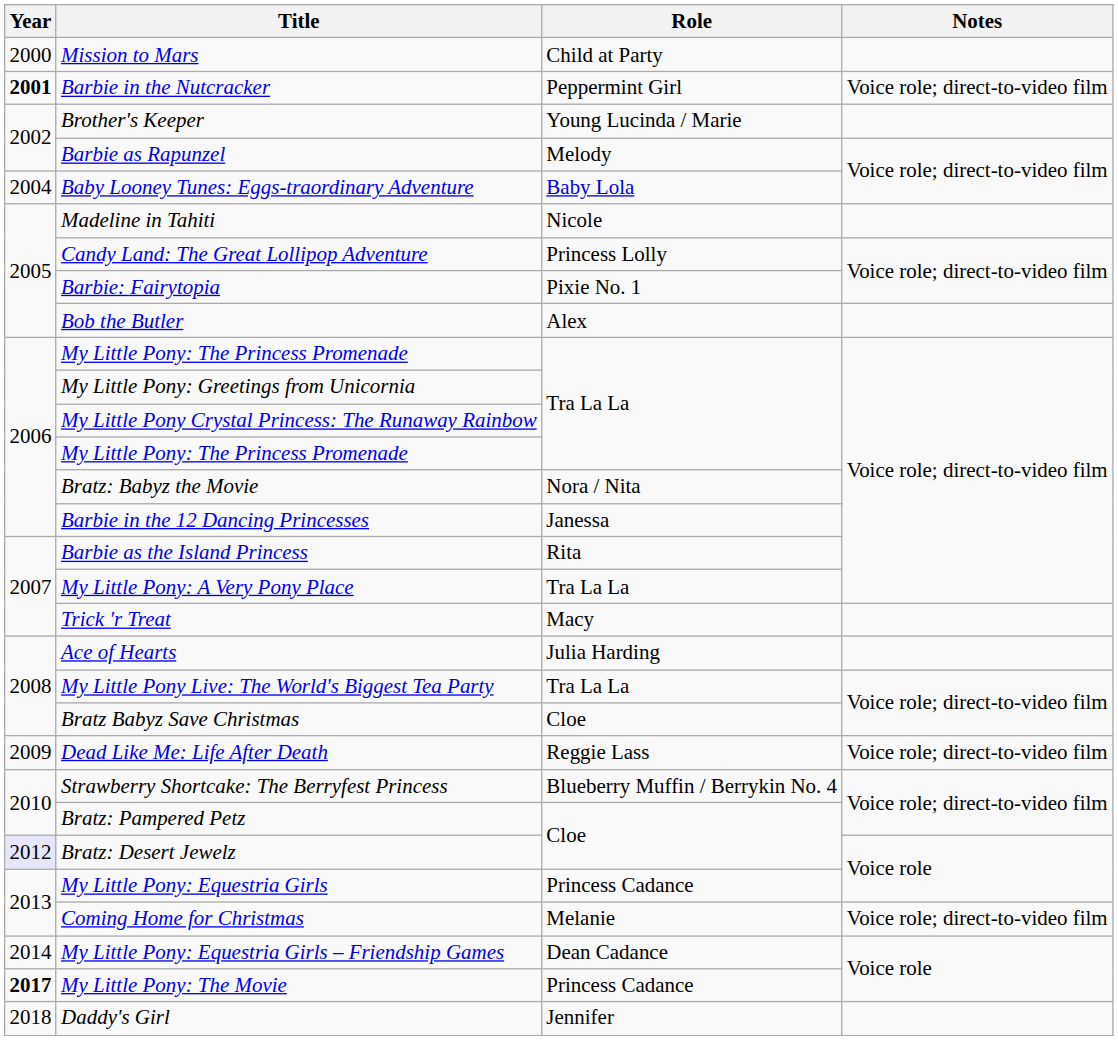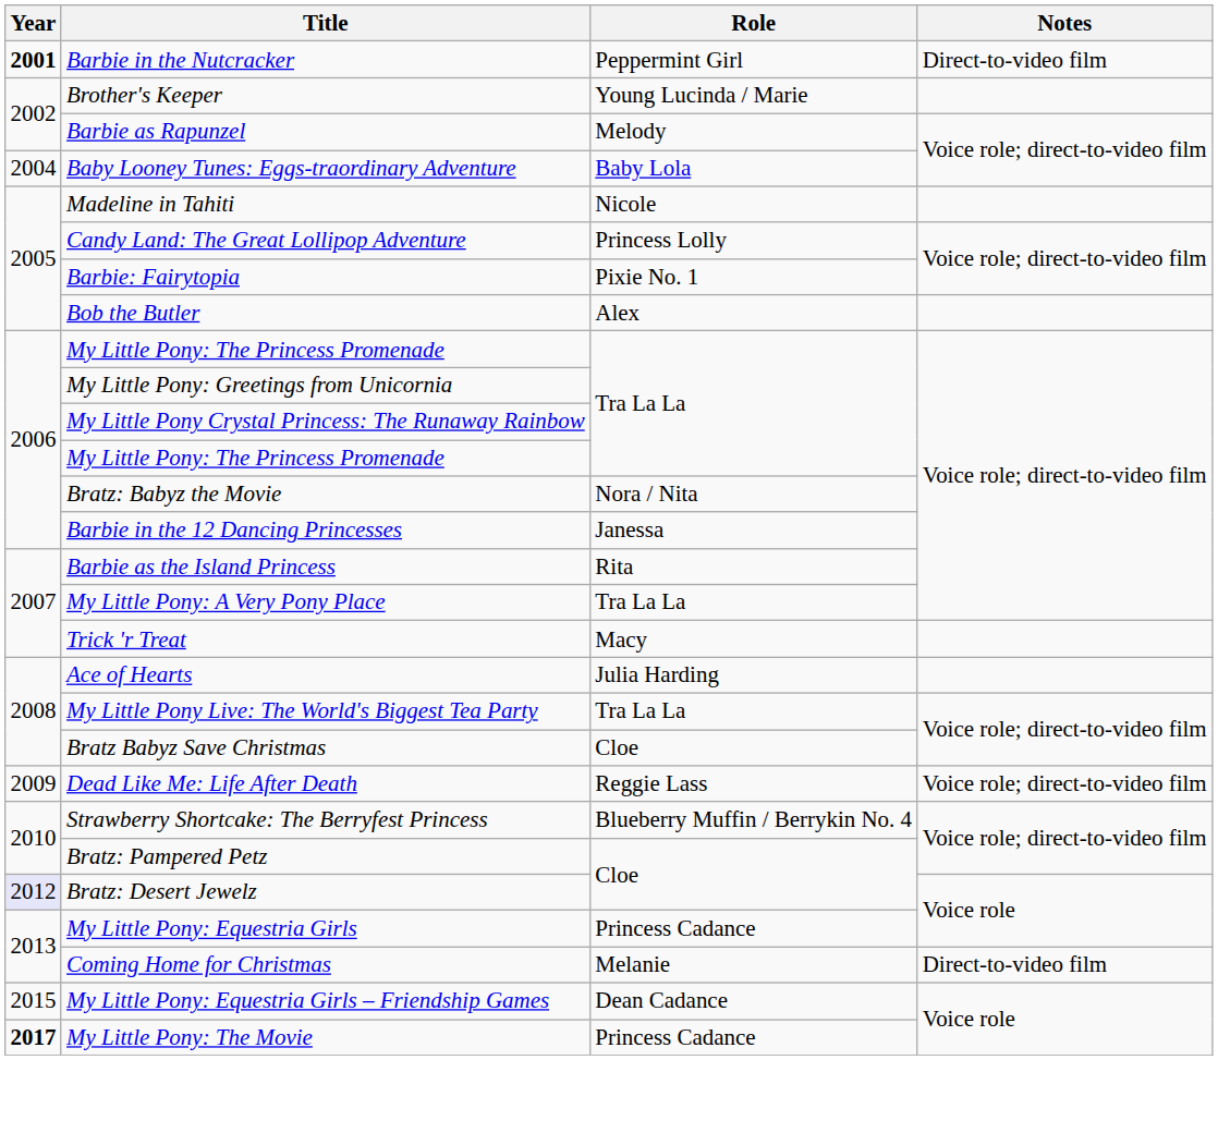- row: 2000 | Mission to Mars | Child at Party
Barbie in the Nutcracker | Notes: Voice role; direct-to-video film -> Direct-to-video film
Coming Home for Christmas | Notes: Voice role; direct-to-video film -> Direct-to-video film
My Little Pony: Equestria Girls – Friendship Games | Year: 2014 -> 2015
- row: 2018 | Daddy's Girl | Jennifer
